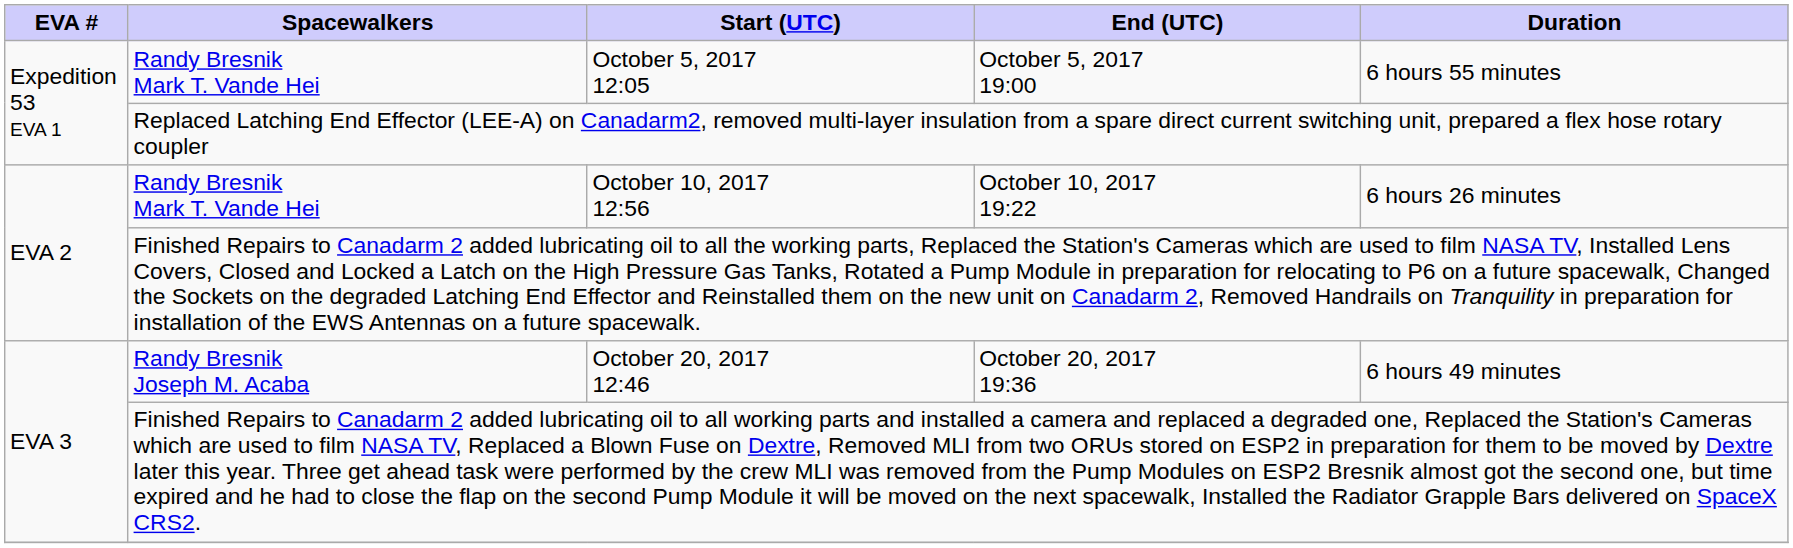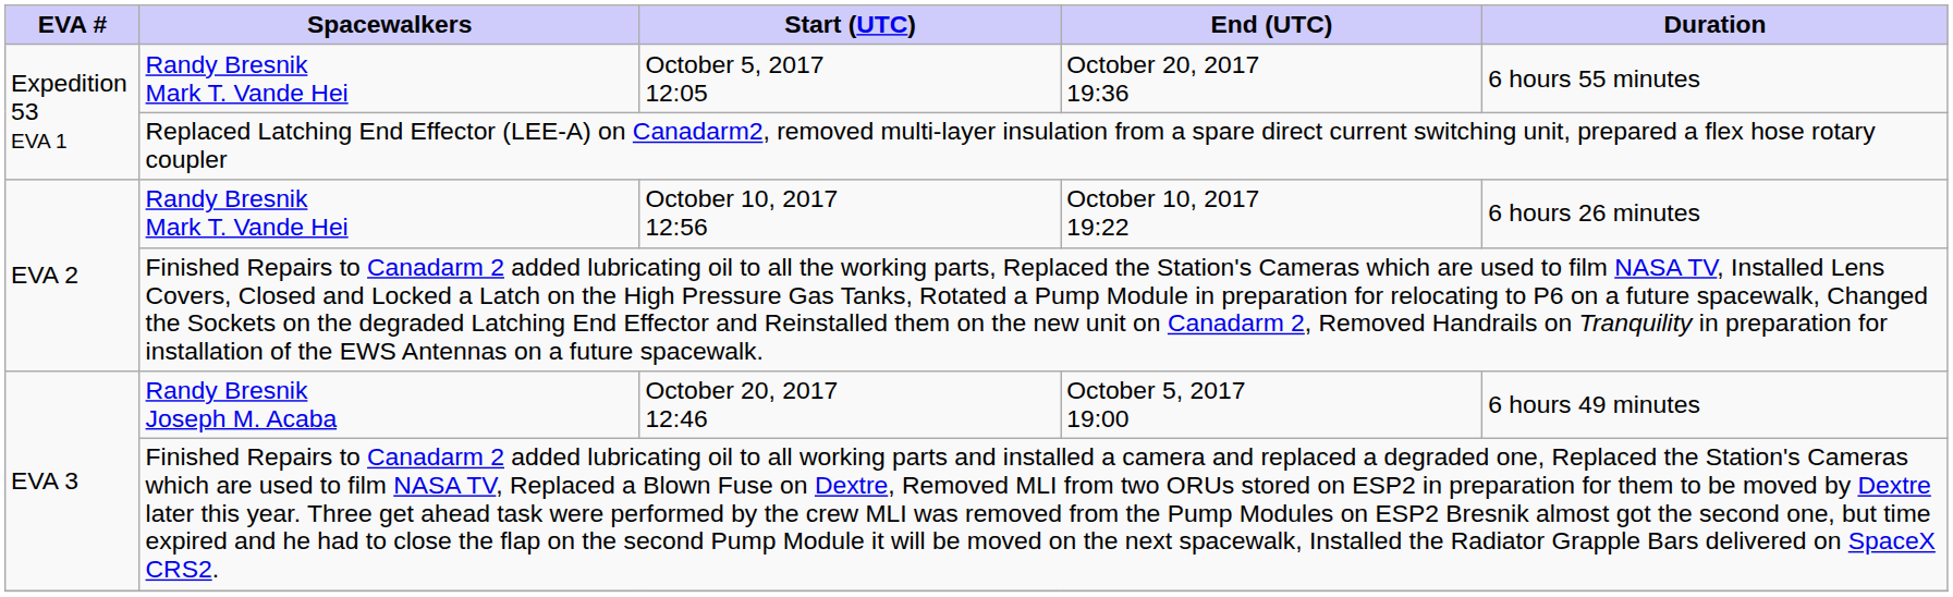October 5, 2017 12:05 | End (UTC): October 5, 2017 19:00 -> October 20, 2017 19:36
October 20, 2017 12:46 | End (UTC): October 20, 2017 19:36 -> October 5, 2017 19:00
